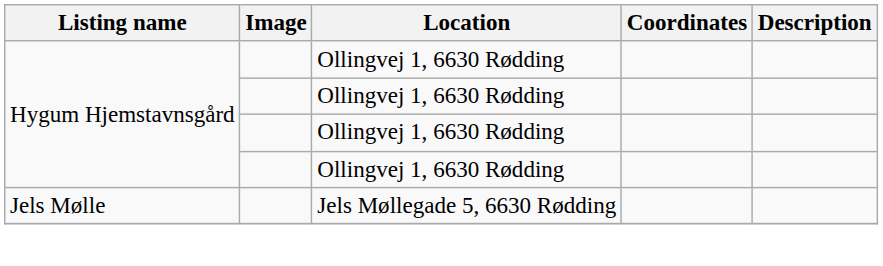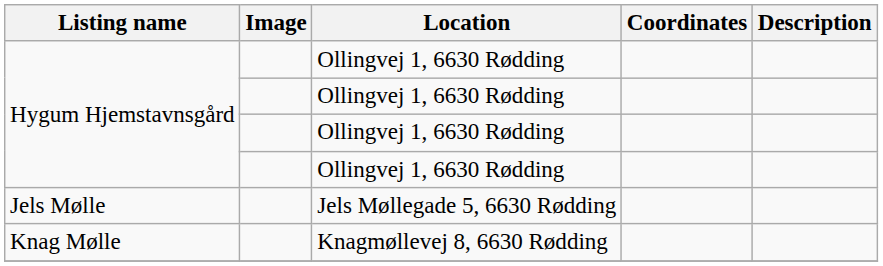+ row: Knag Mølle | Knagmøllevej 8, 6630 Rødding
